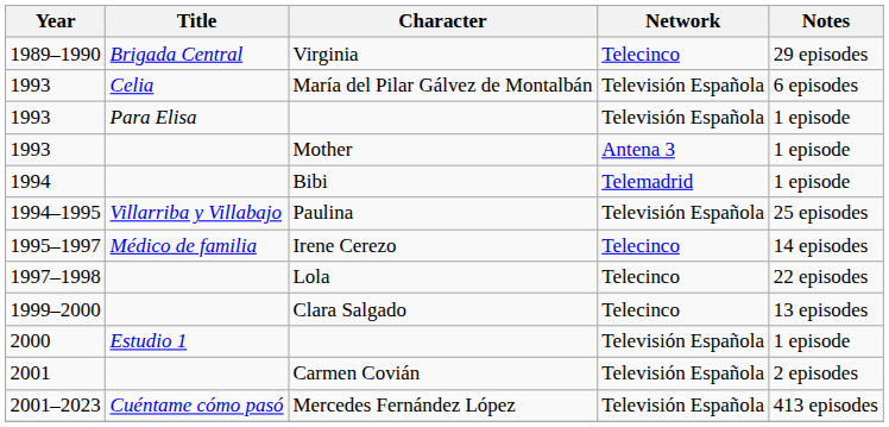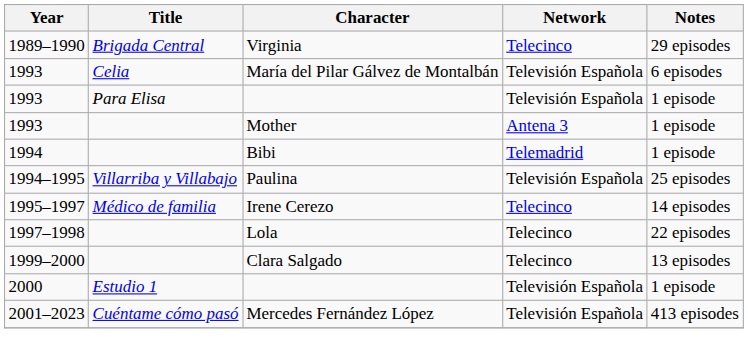- row: 2001 | Carmen Covián | Televisión Española | 2 episodes
